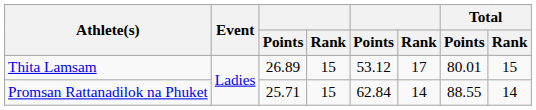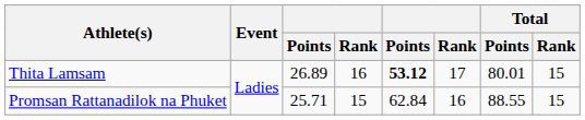Thita Lamsam | column 4: 15 -> 16
Thita Lamsam | column 5: normal -> bold
Promsan Rattanadilok na Phuket | column 6: 14 -> 16
Promsan Rattanadilok na Phuket | Total / Rank: 14 -> 15
